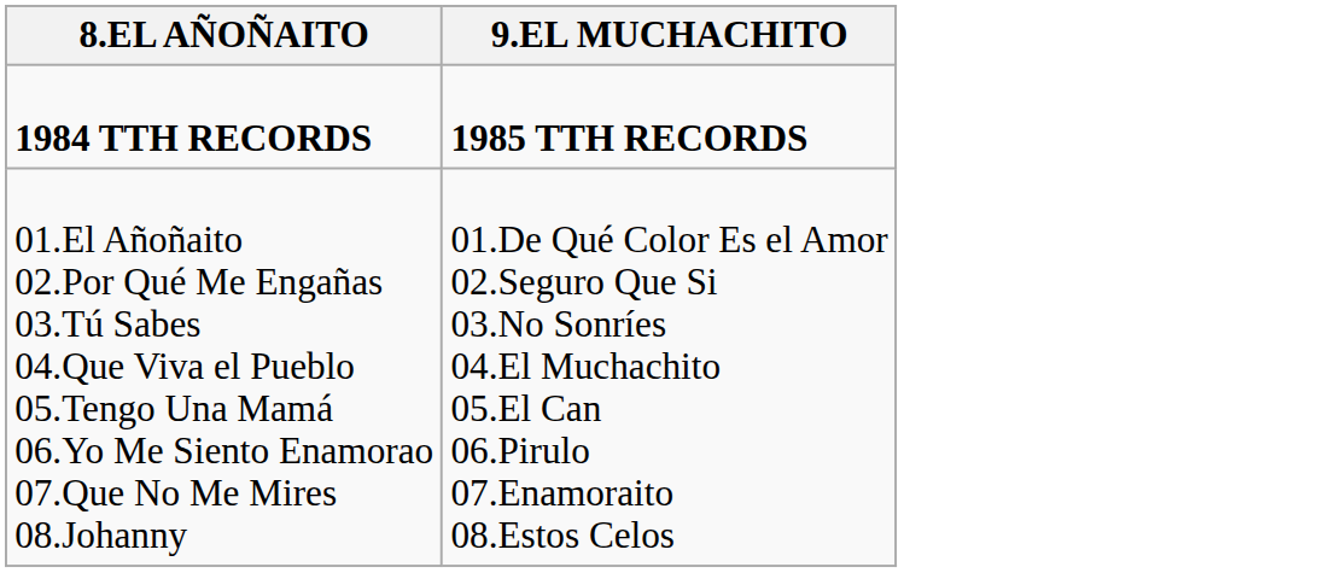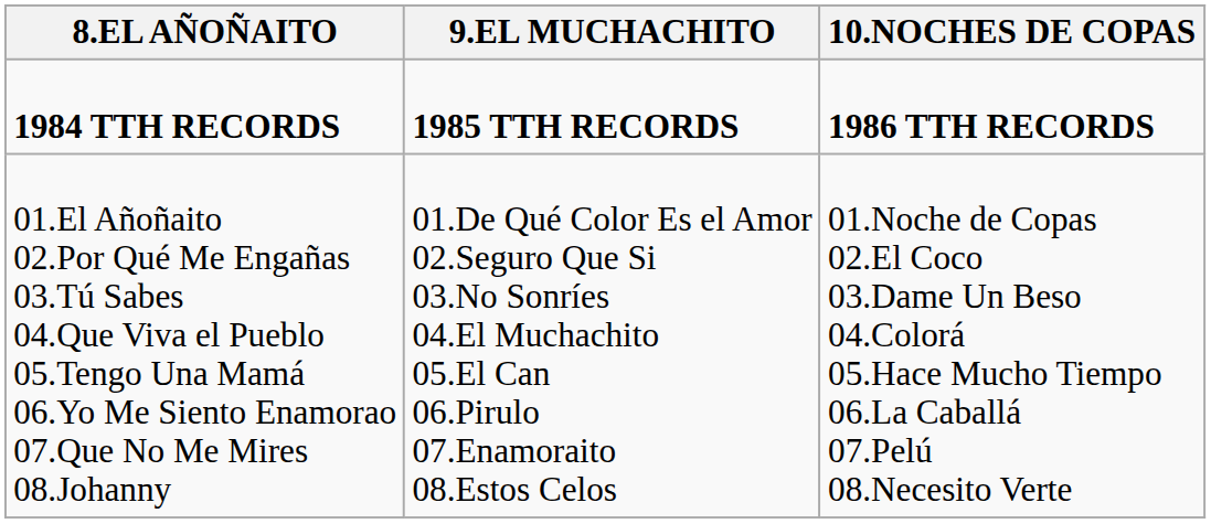+ column: 10.NOCHES DE COPAS | 1986 TTH RECORDS | 01.Noche de Copas 02.El Coco 03.Dame Un Beso 04.Colorá 05.Hace Mucho Tiempo 06.La Caballá 07.Pelú 08.Necesito Verte
